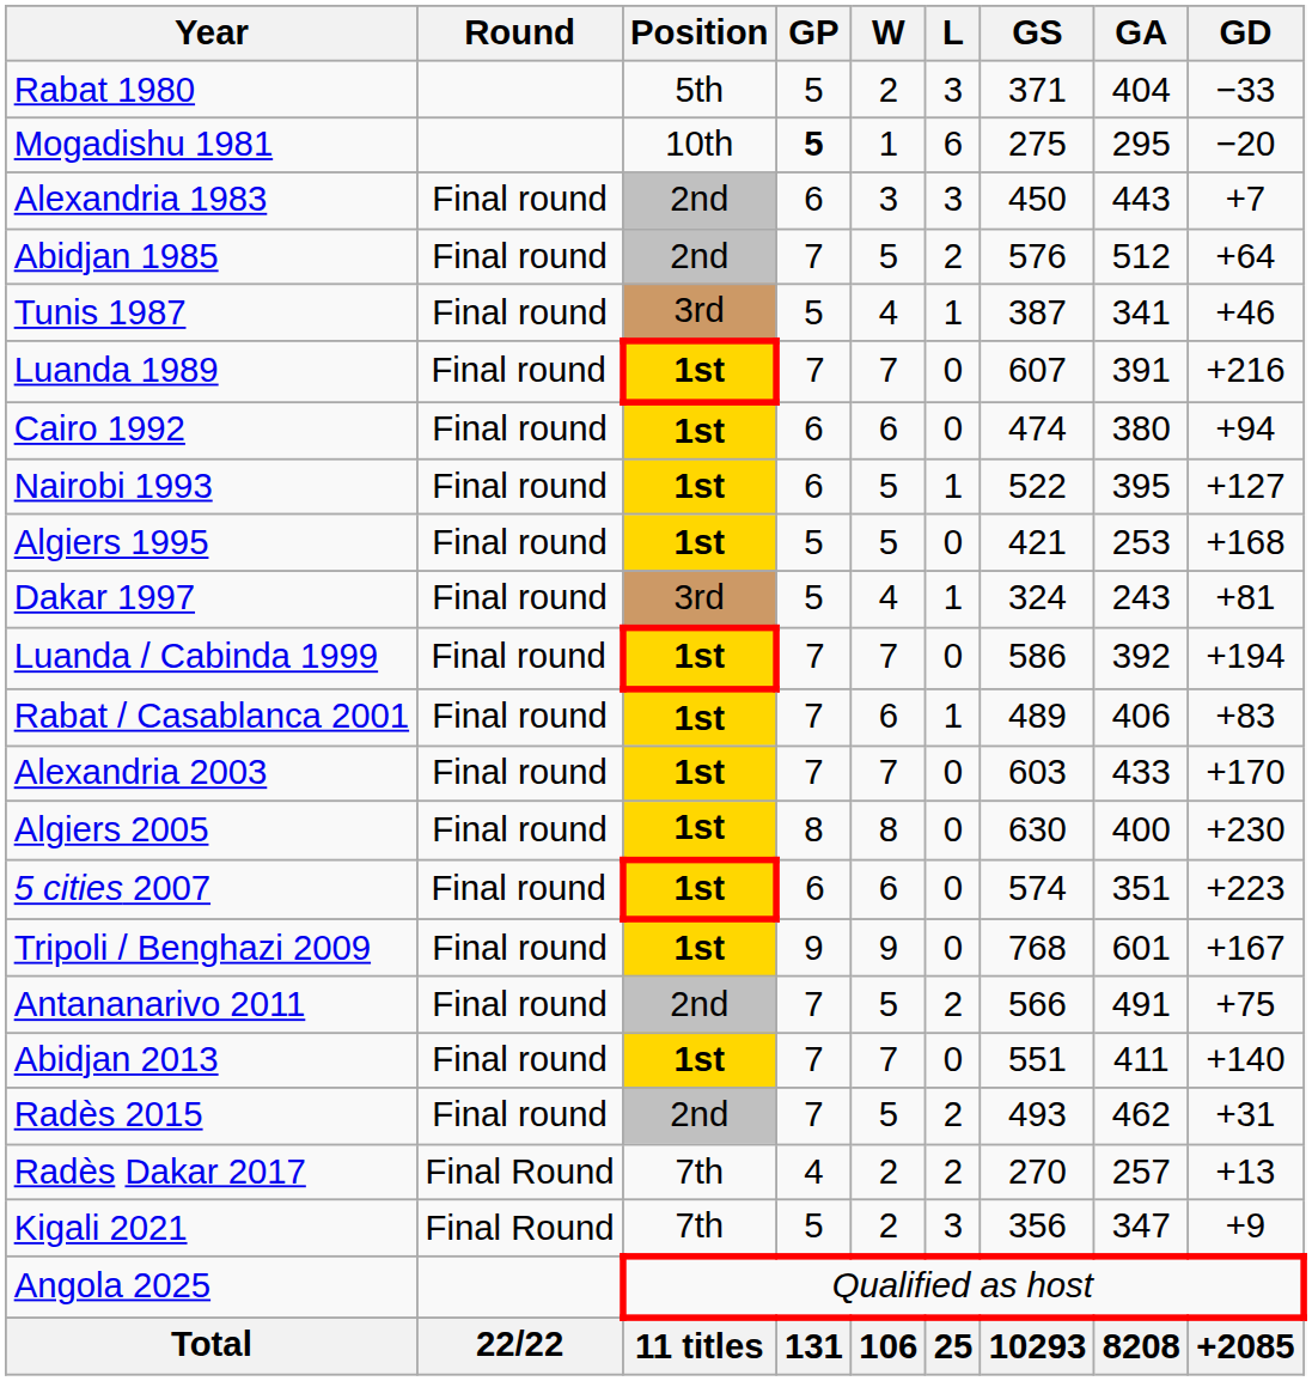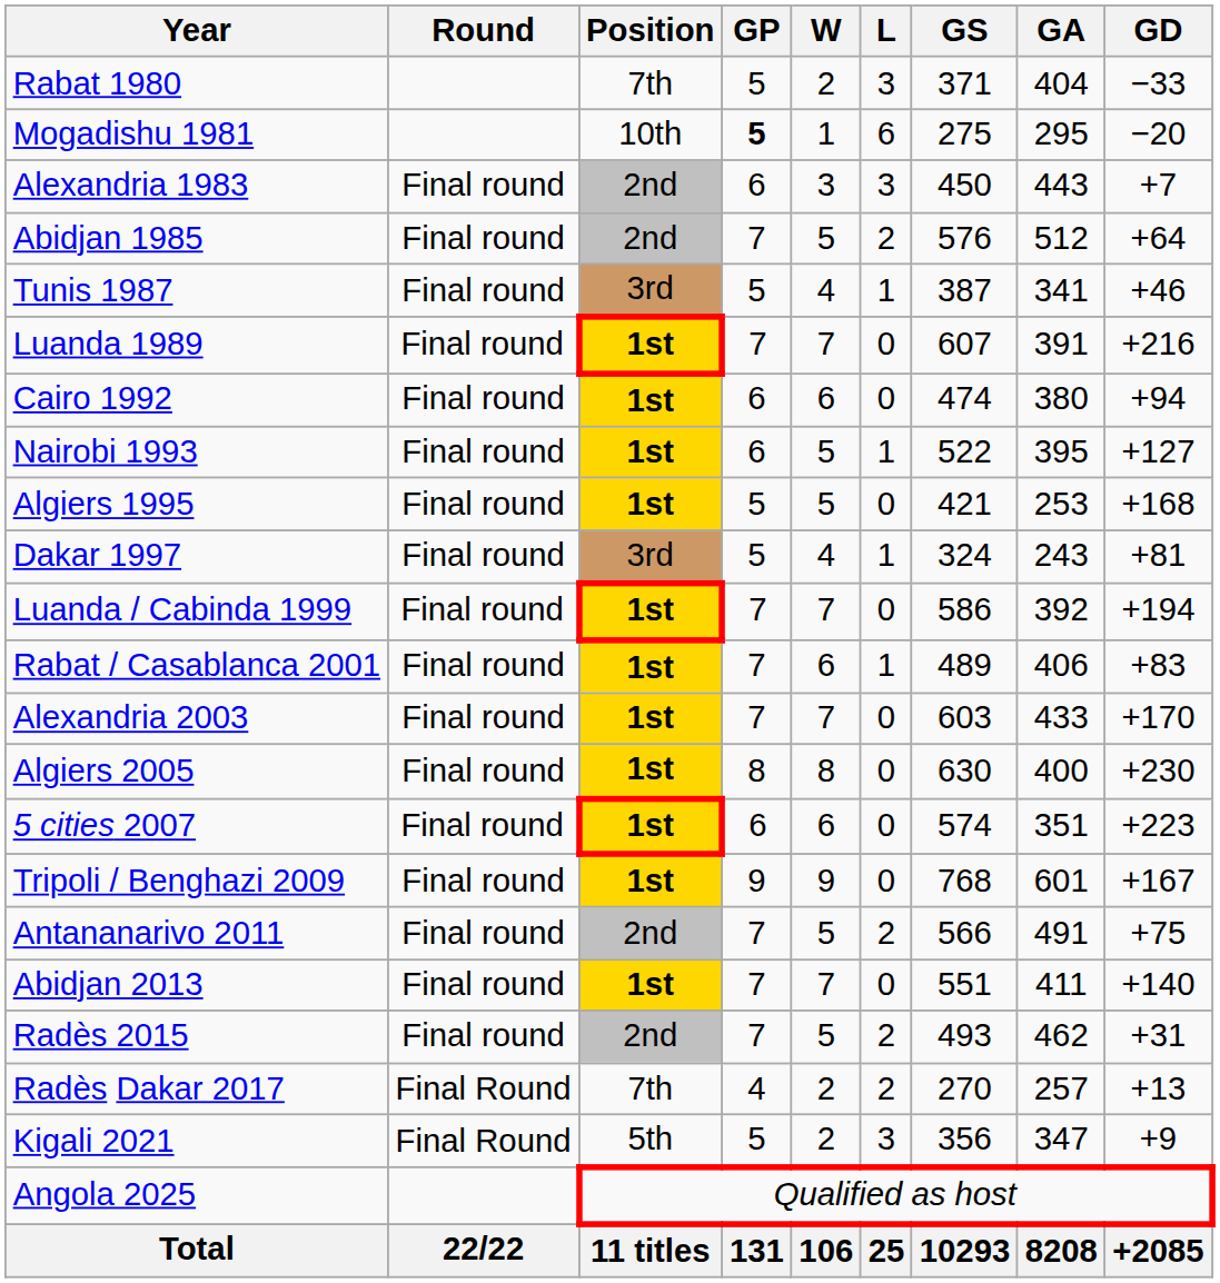Rabat 1980 | Position: 5th -> 7th
Kigali 2021 | Position: 7th -> 5th
